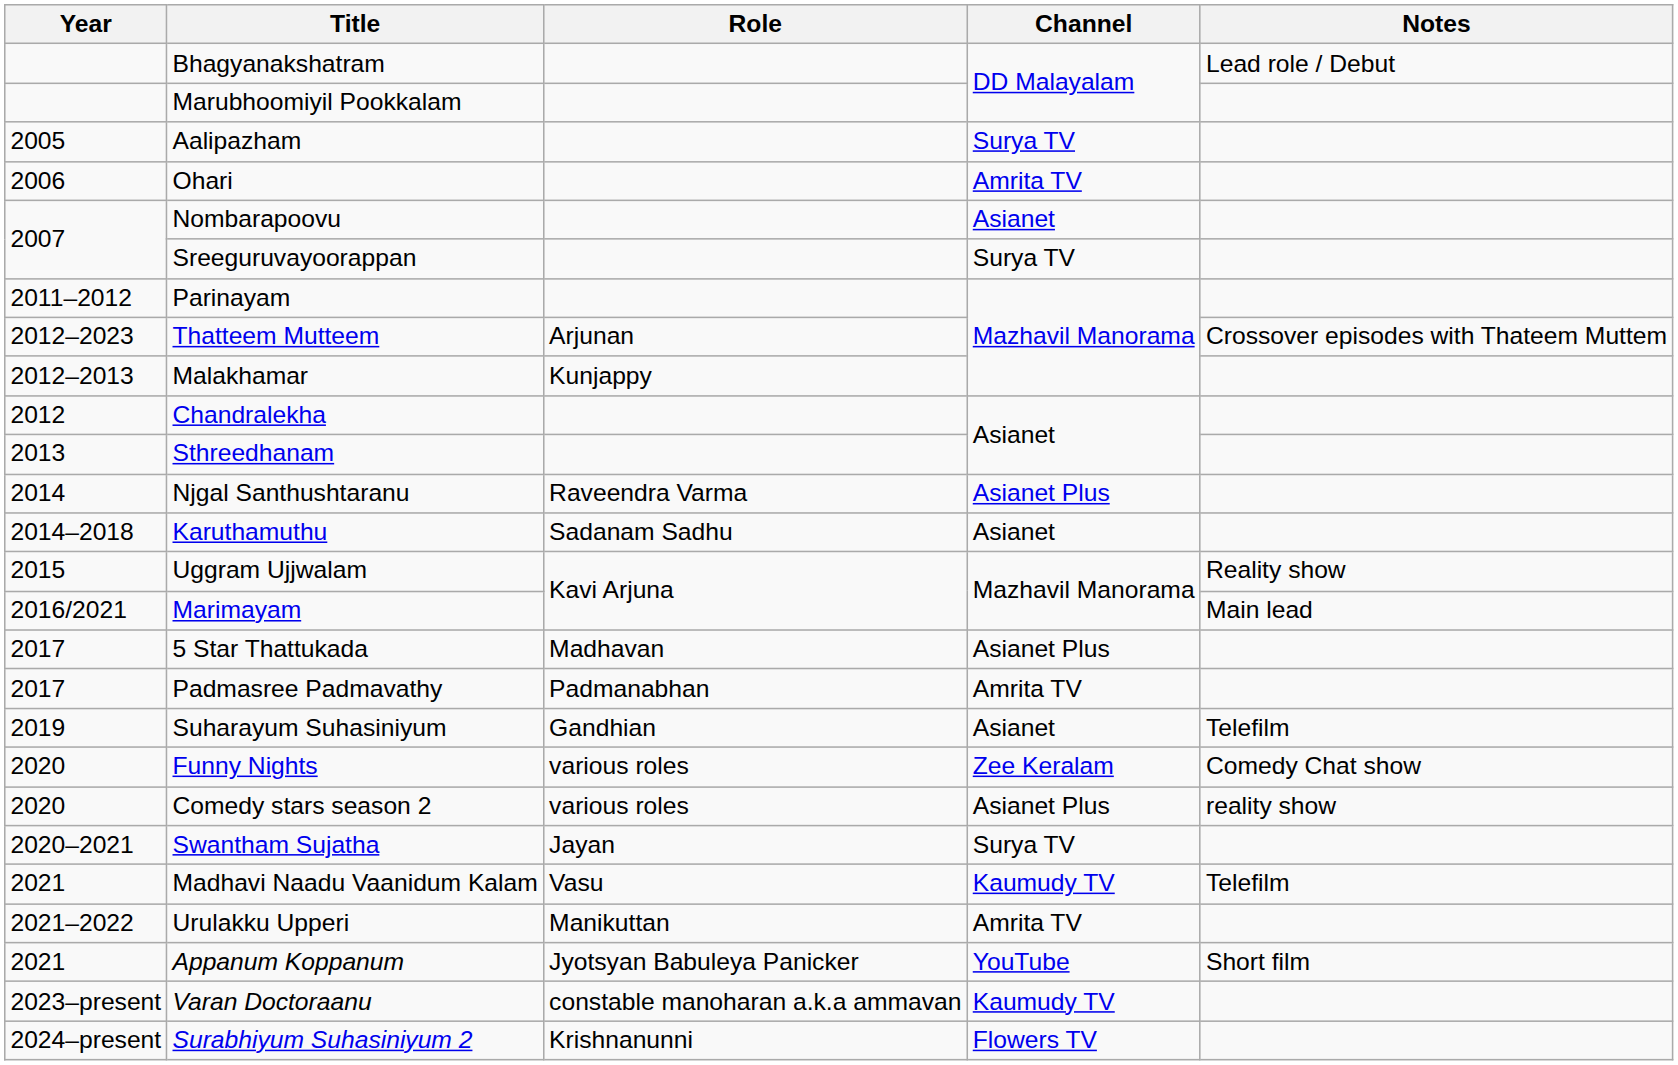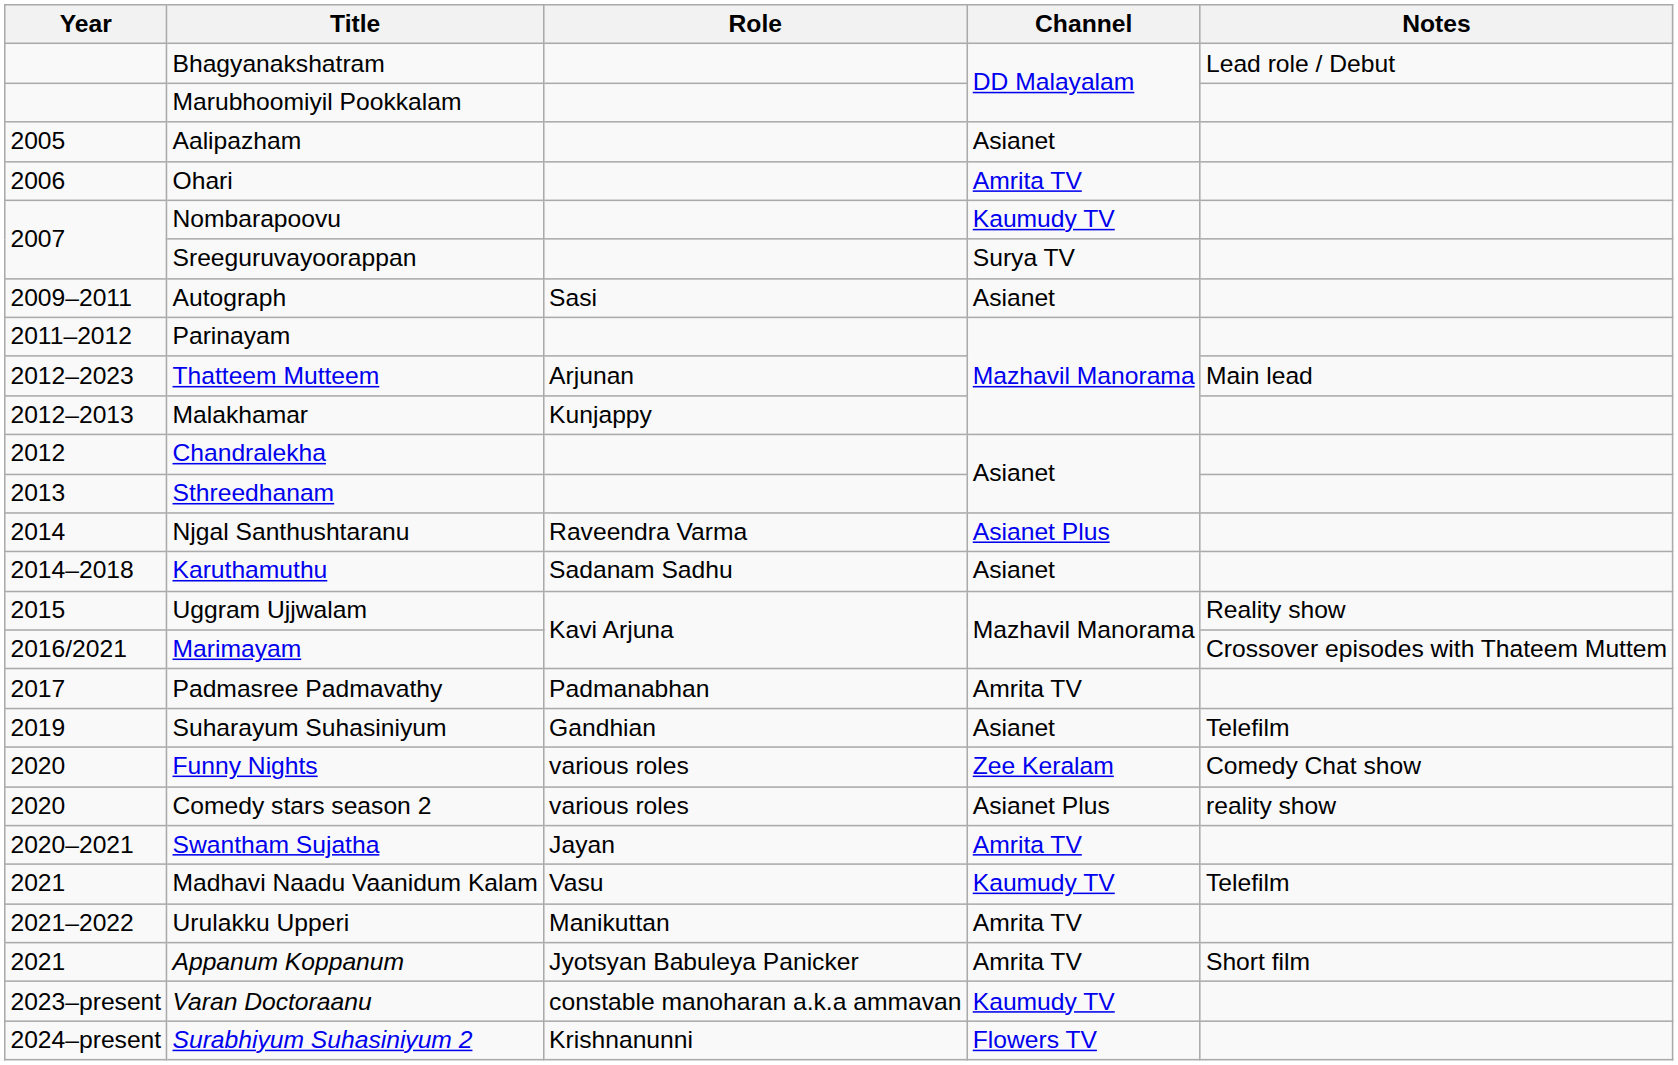Aalipazham | Channel: Surya TV -> Asianet
Nombarapoovu | Channel: Asianet -> Kaumudy TV
+ row: 2009–2011 | Autograph | Sasi | Asianet
Thatteem Mutteem | Notes: Crossover episodes with Thateem Muttem -> Main lead
Marimayam | Notes: Main lead -> Crossover episodes with Thateem Muttem
- row: 2017 | 5 Star Thattukada | Madhavan | Asianet Plus
Swantham Sujatha | Channel: Surya TV -> Amrita TV
Appanum Koppanum | Channel: YouTube -> Amrita TV
